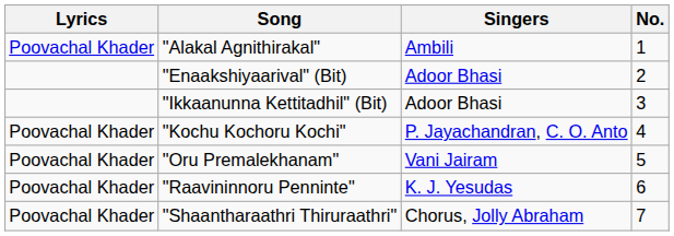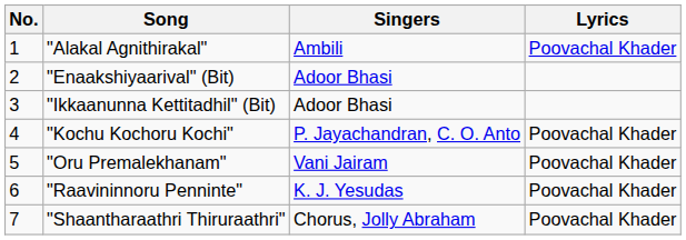columns swapped: No. <-> Lyrics
